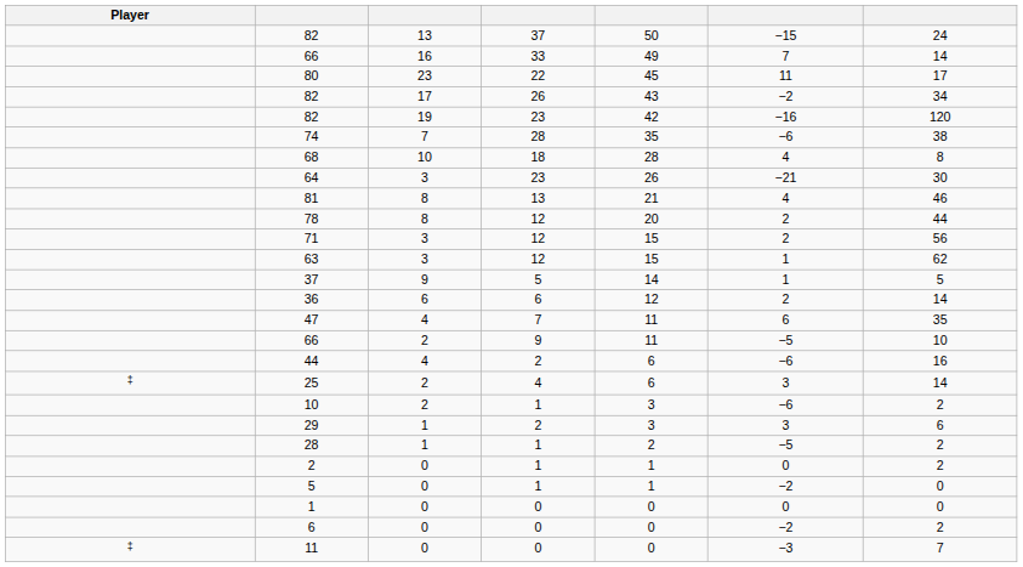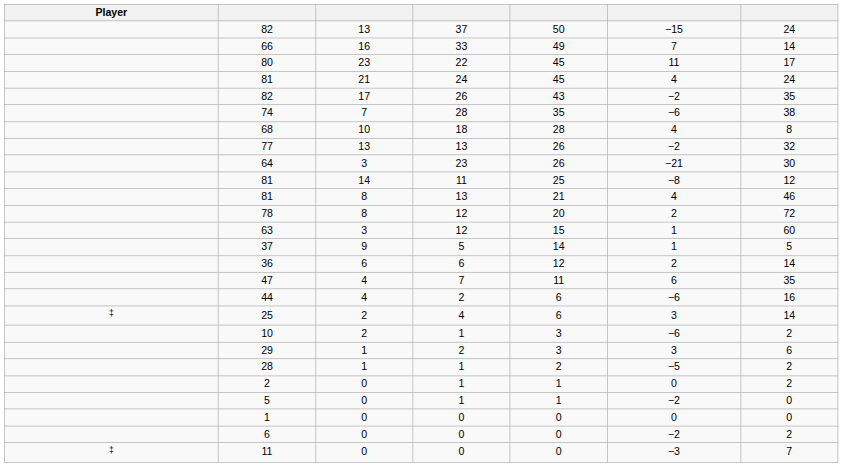+ row: 81 | 21 | 24 | 45 | 4 | 24
82 / 26 | column 7: 34 -> 35
- row: 82 | 19 | 23 | 42 | −16 | 120
+ row: 77 | 13 | 13 | 26 | −2 | 32
+ row: 81 | 14 | 11 | 25 | −8 | 12
78 | column 7: 44 -> 72
- row: 71 | 3 | 12 | 15 | 2 | 56
63 | column 7: 62 -> 60
- row: 66 | 2 | 9 | 11 | −5 | 10
